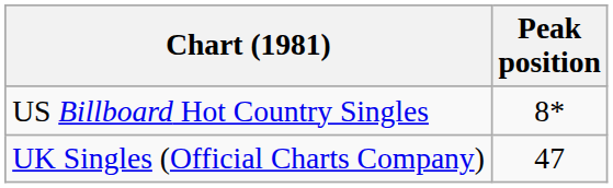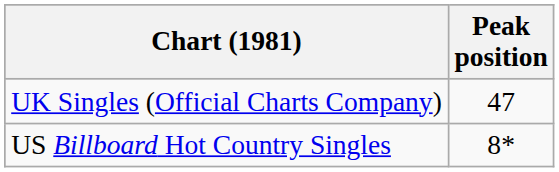rows swapped: UK Singles (Official Charts Company) <-> US Billboard Hot Country Singles
